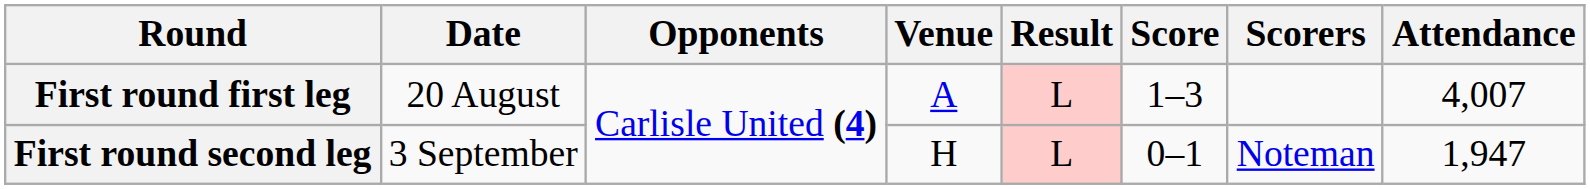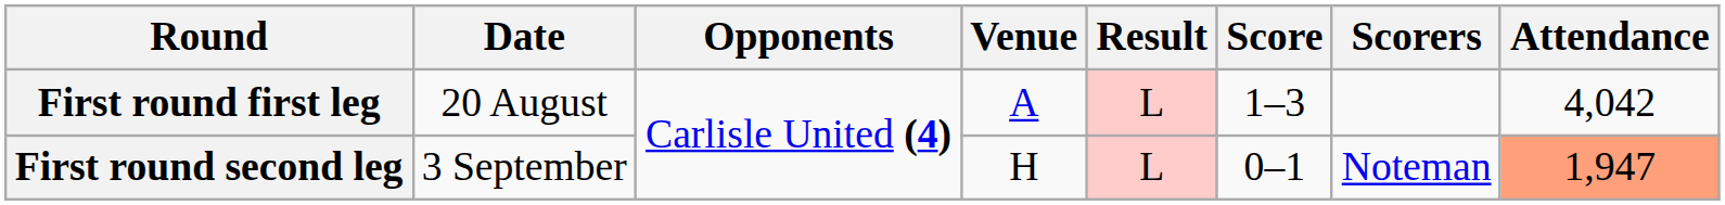First round first leg | Attendance: 4,007 -> 4,042
First round second leg | Attendance: no background -> lightsalmon background
